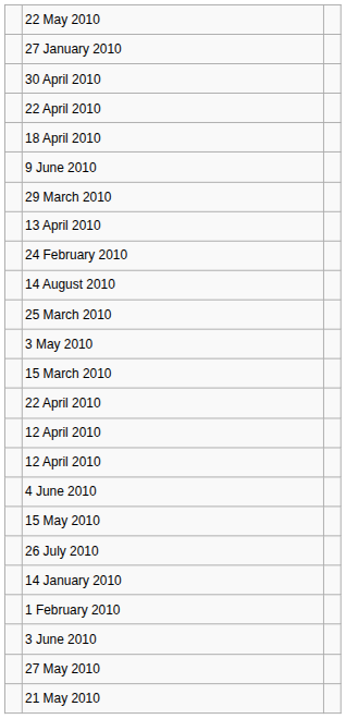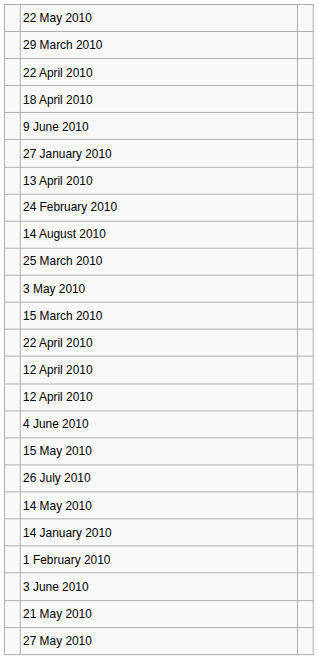rows swapped: 27 January 2010 <-> 29 March 2010
- row: 30 April 2010
+ row: 14 May 2010
rows swapped: 27 May 2010 <-> 21 May 2010
